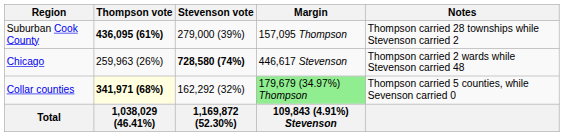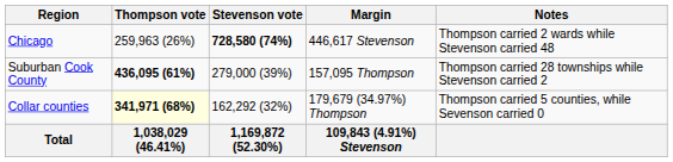rows swapped: Chicago <-> Suburban Cook County
Collar counties | Margin: lightgreen background -> no background
